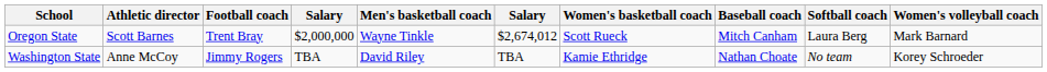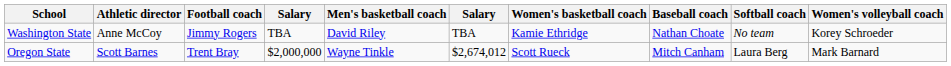rows swapped: Oregon State <-> Washington State
